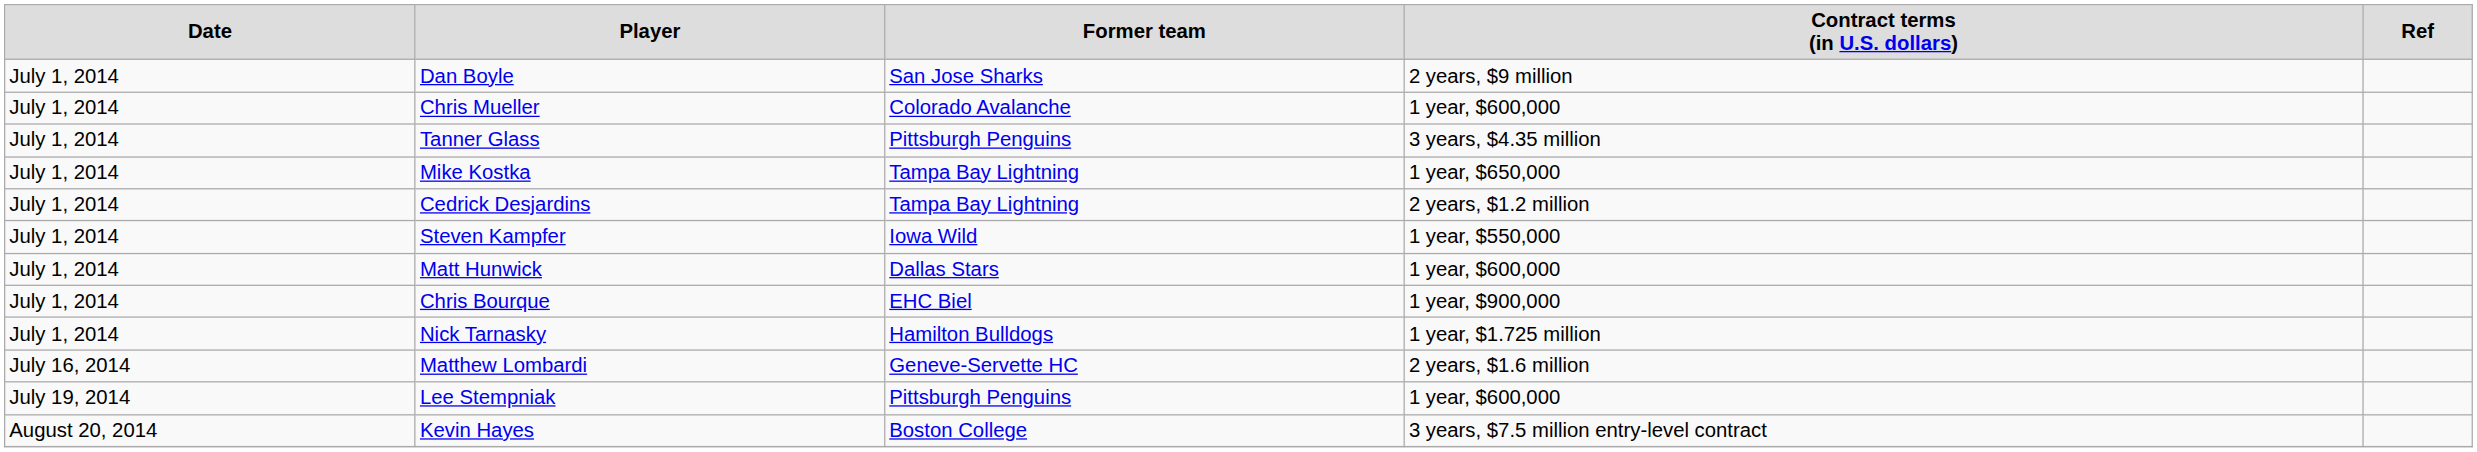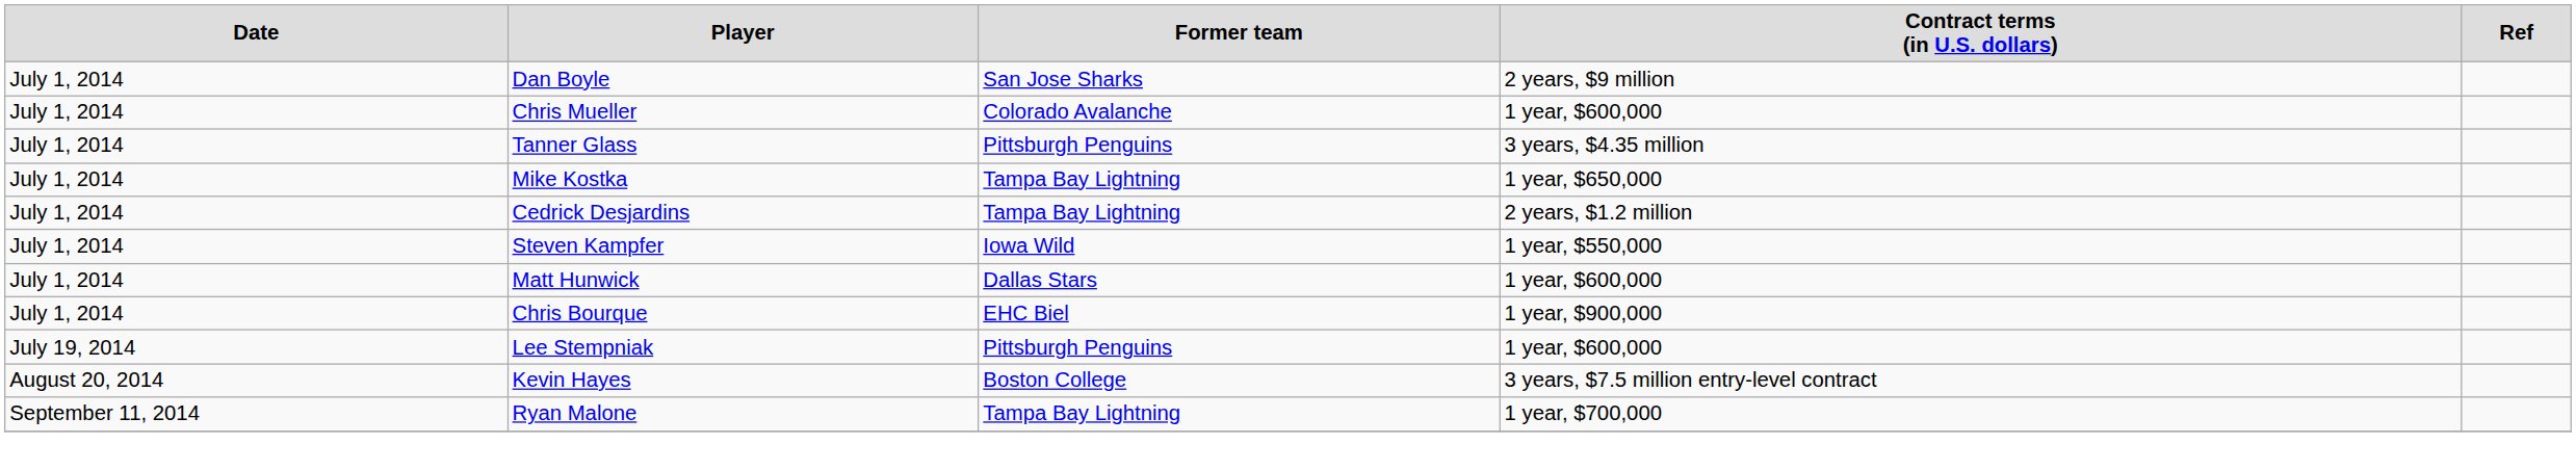- row: July 1, 2014 | Nick Tarnasky | Hamilton Bulldogs | 1 year, $1.725 million
- row: July 16, 2014 | Matthew Lombardi | Geneve-Servette HC | 2 years, $1.6 million
+ row: September 11, 2014 | Ryan Malone | Tampa Bay Lightning | 1 year, $700,000
